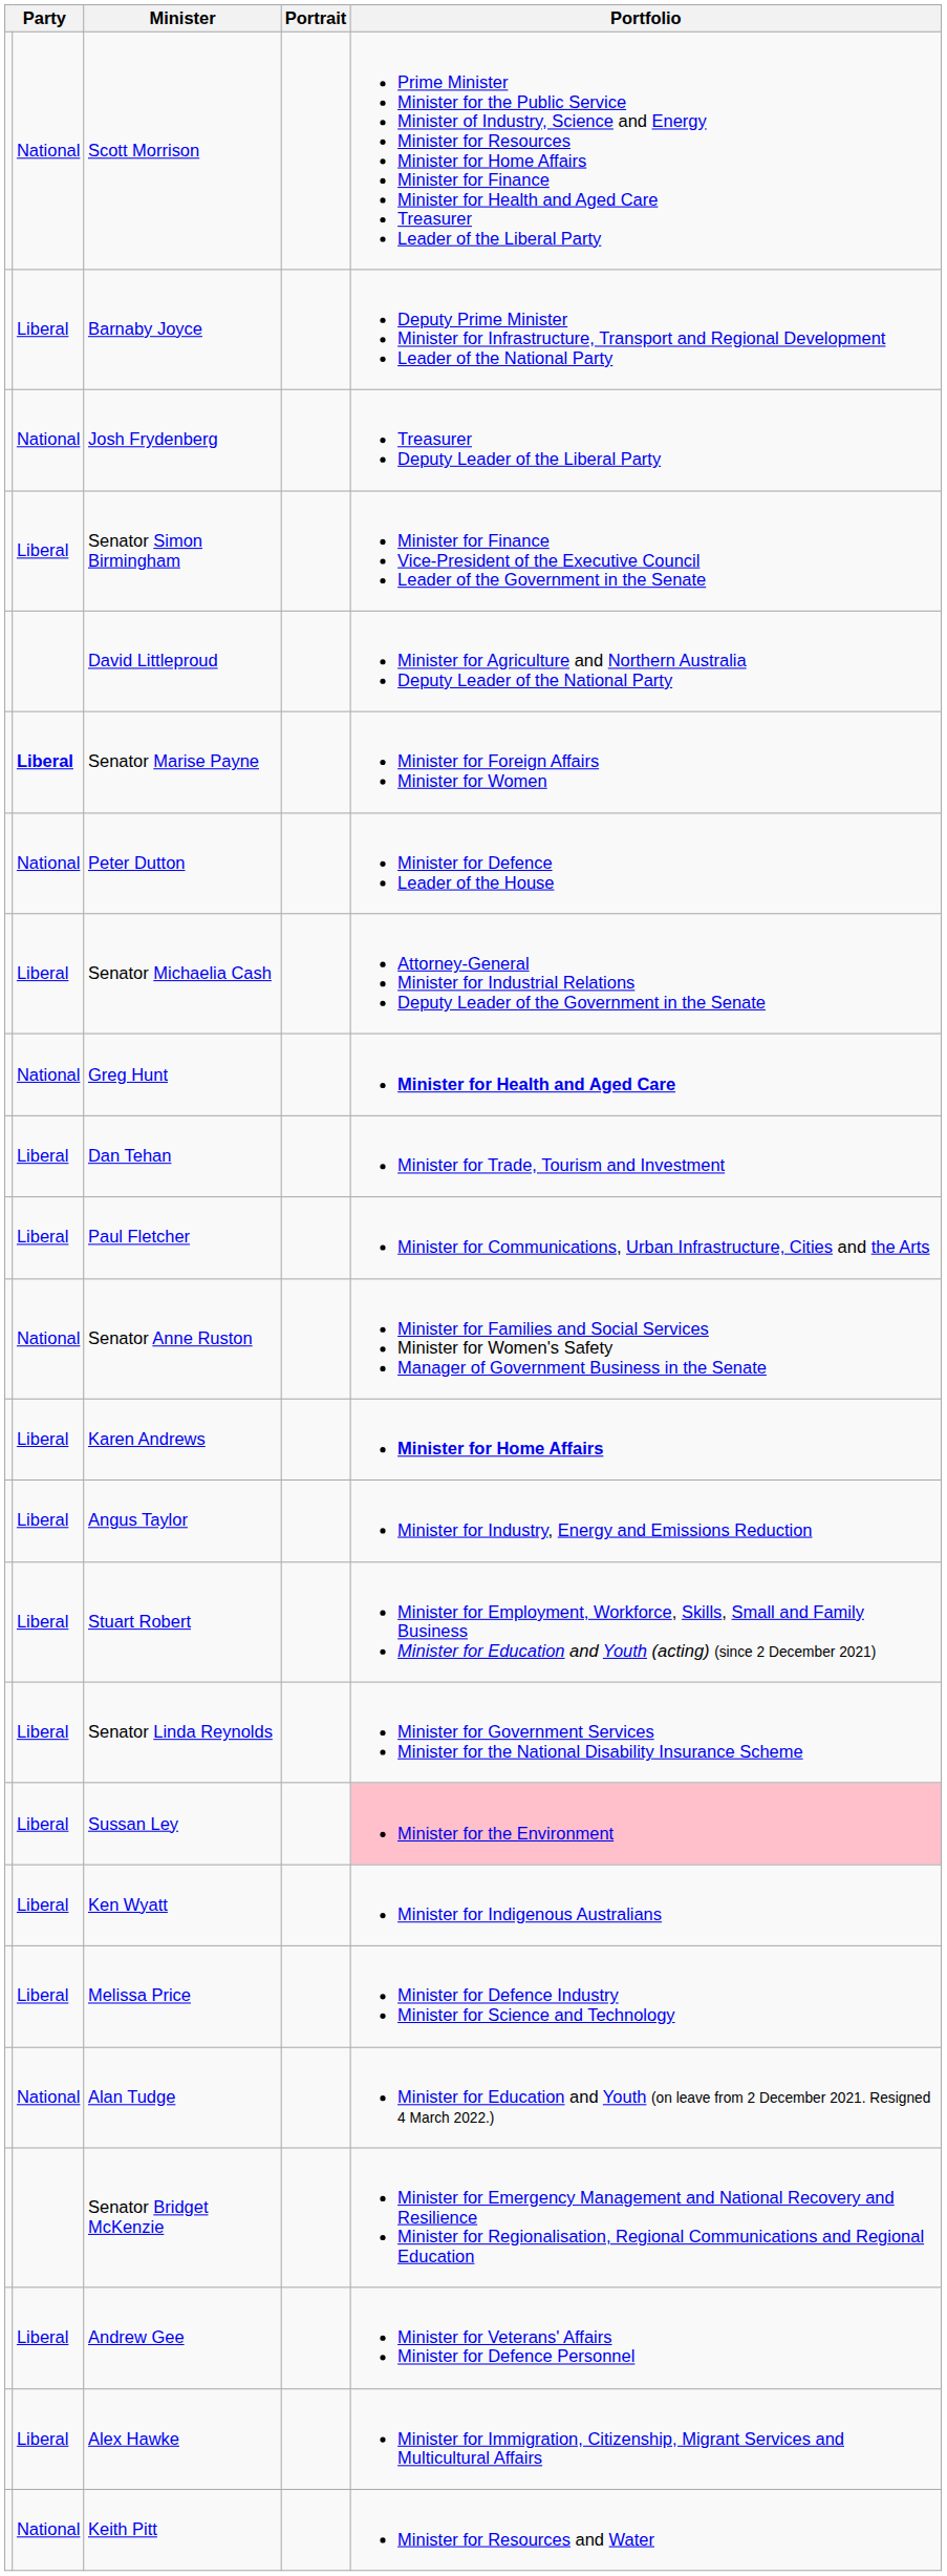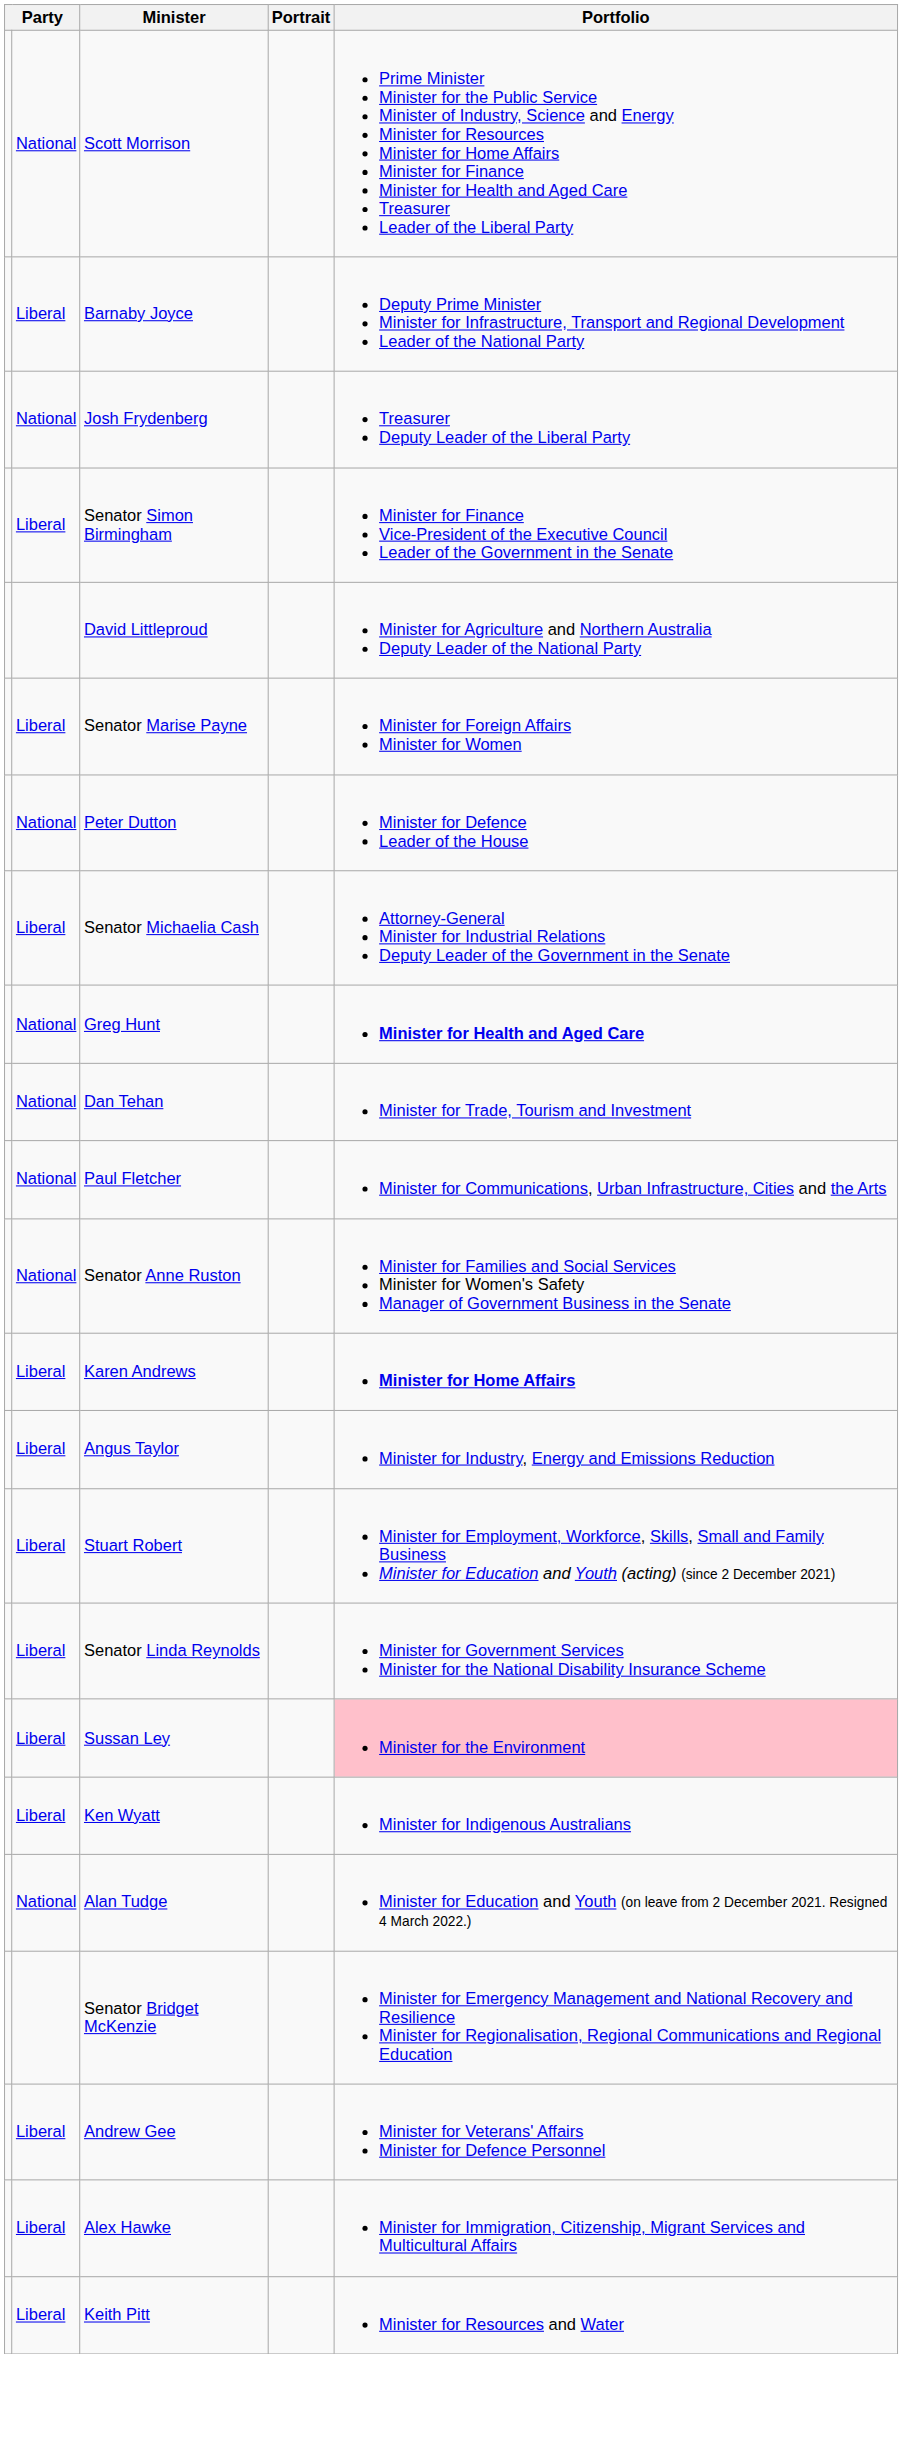Senator Marise Payne | column 2: bold -> normal
Dan Tehan | column 2: Liberal -> National
Paul Fletcher | column 2: Liberal -> National
- row: Liberal | Melissa Price | Minister for Defence Industry Minister for Science and Technology
Keith Pitt | column 2: National -> Liberal
